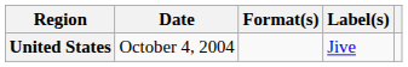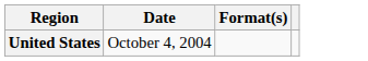- column: Label(s) | Jive
